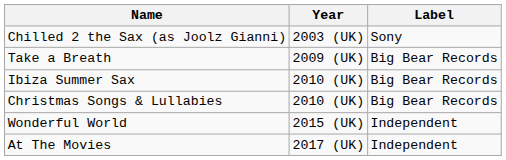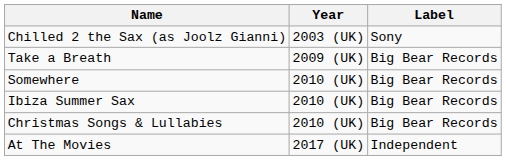+ row: Somewhere | 2010 (UK) | Big Bear Records
- row: Wonderful World | 2015 (UK) | Independent
